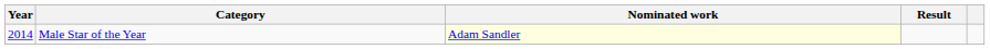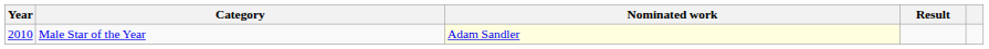Male Star of the Year | Year: 2014 -> 2010
